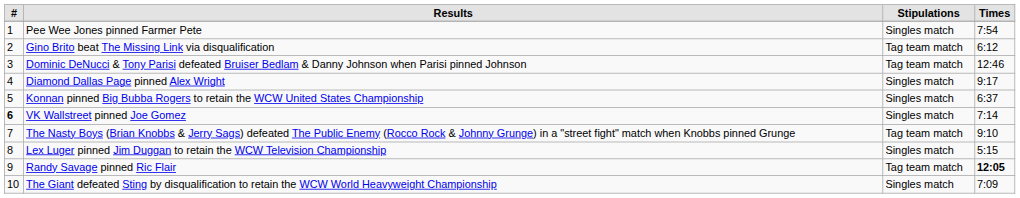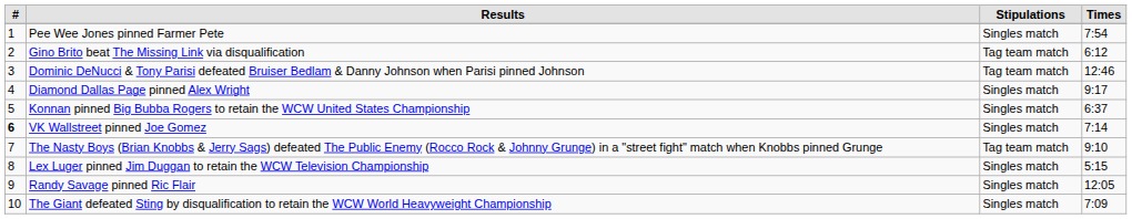Randy Savage pinned Ric Flair | Stipulations: Tag team match -> Singles match
Randy Savage pinned Ric Flair | Times: bold -> normal
